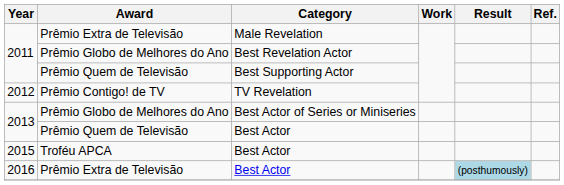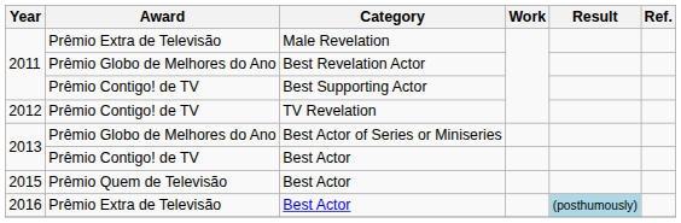Best Supporting Actor | Award: Prêmio Quem de Televisão -> Prêmio Contigo! de TV
2013 / Best Actor | Award: Prêmio Quem de Televisão -> Prêmio Contigo! de TV
2015 / Best Actor | Award: Troféu APCA -> Prêmio Quem de Televisão
